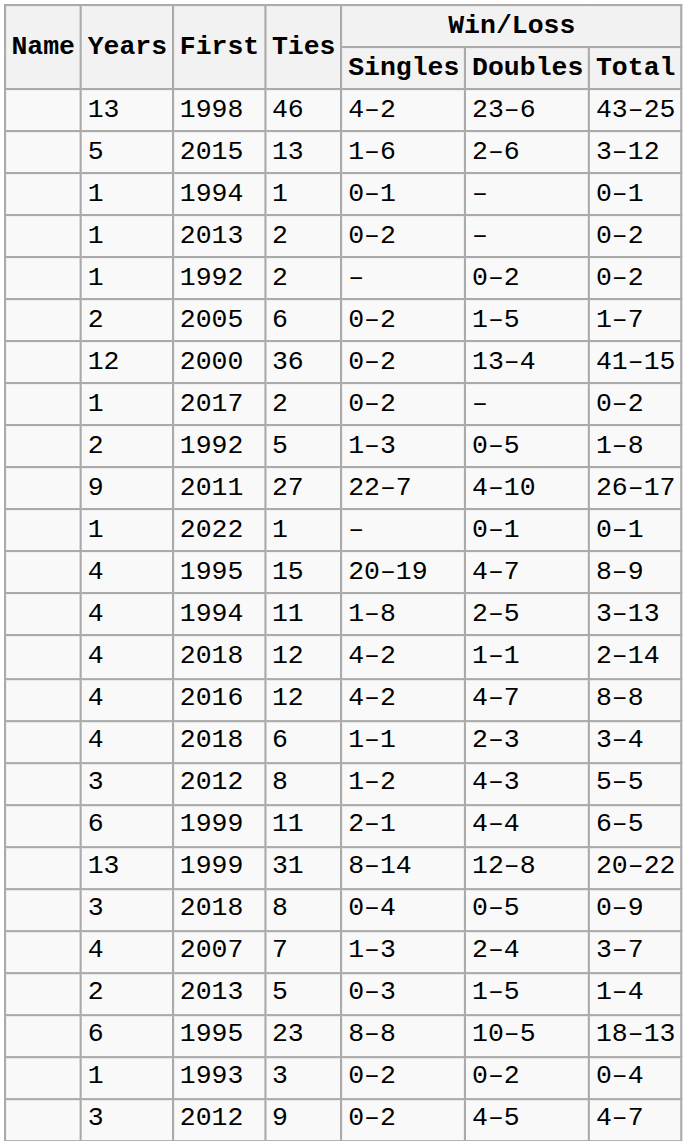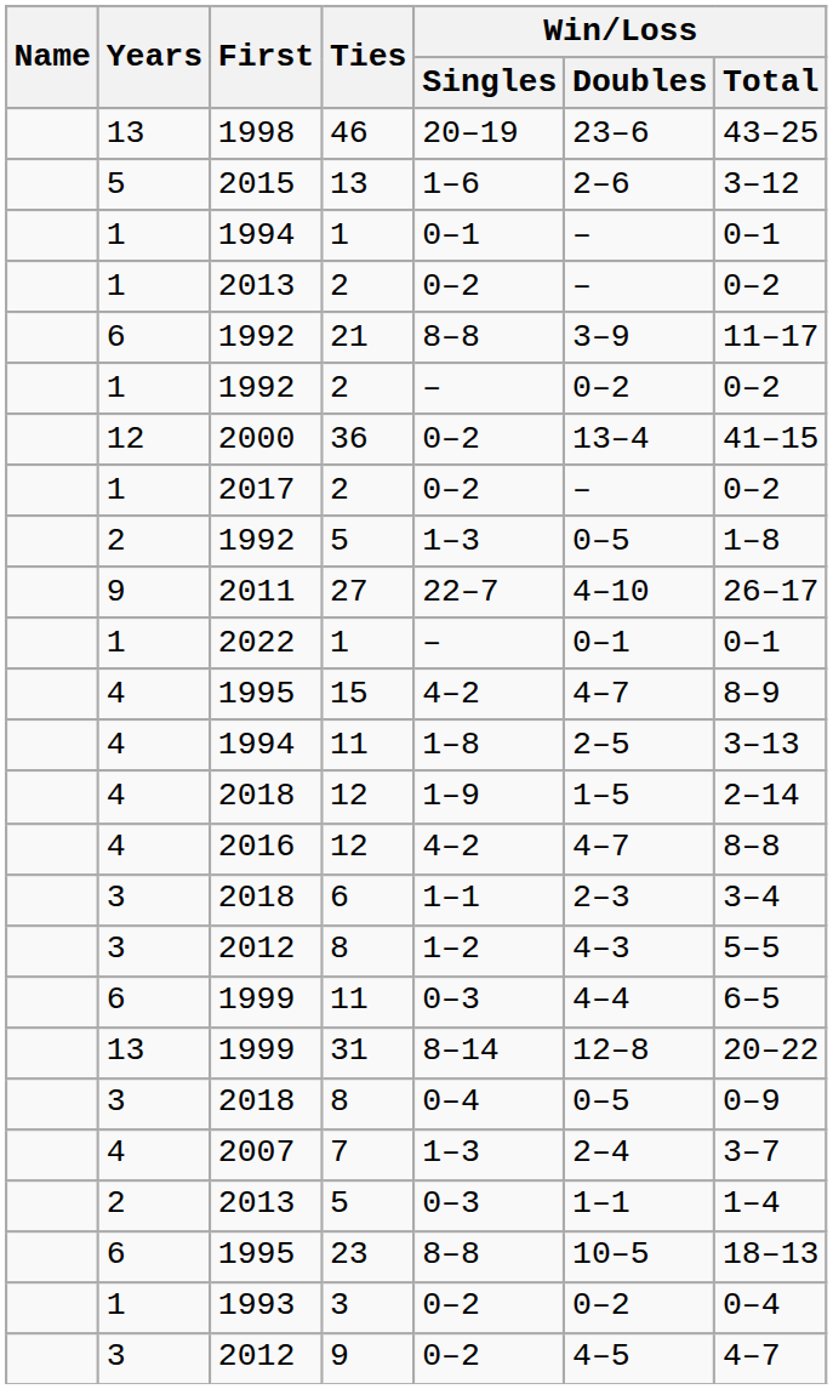46 | Win/Loss / Singles: 4–2 -> 20–19
+ row: 6 | 1992 | 21 | 8–8 | 3–9 | 11–17
- row: 2 | 2005 | 6 | 0–2 | 1–5 | 1–7
15 | Win/Loss / Singles: 20–19 -> 4–2
2018 / 12 | Win/Loss / Singles: 4–2 -> 1–9
2018 / 12 | Win/Loss / Doubles: 1–1 -> 1–5
2018 / 6 | Years: 4 -> 3
1999 / 11 | Win/Loss / Singles: 2–1 -> 0–3
2013 / 5 | Win/Loss / Doubles: 1–5 -> 1–1
